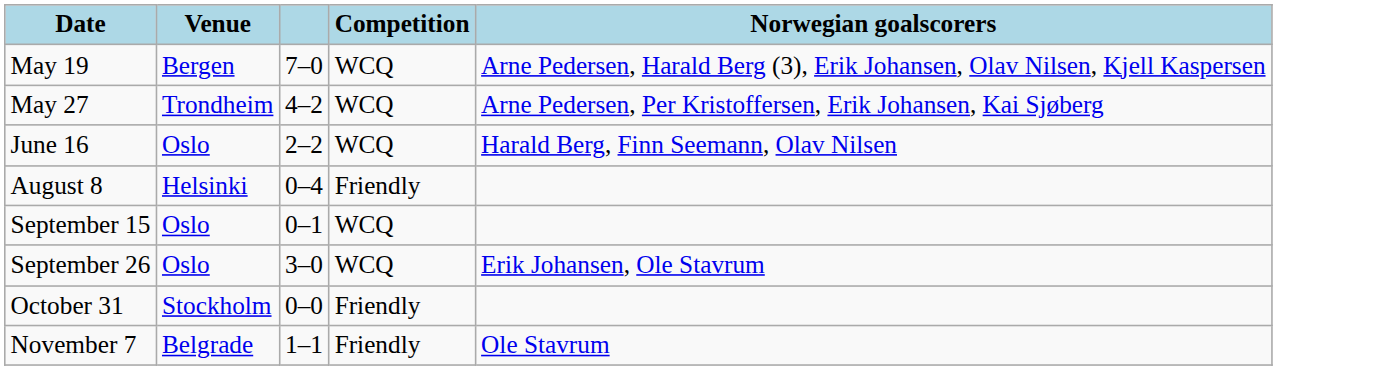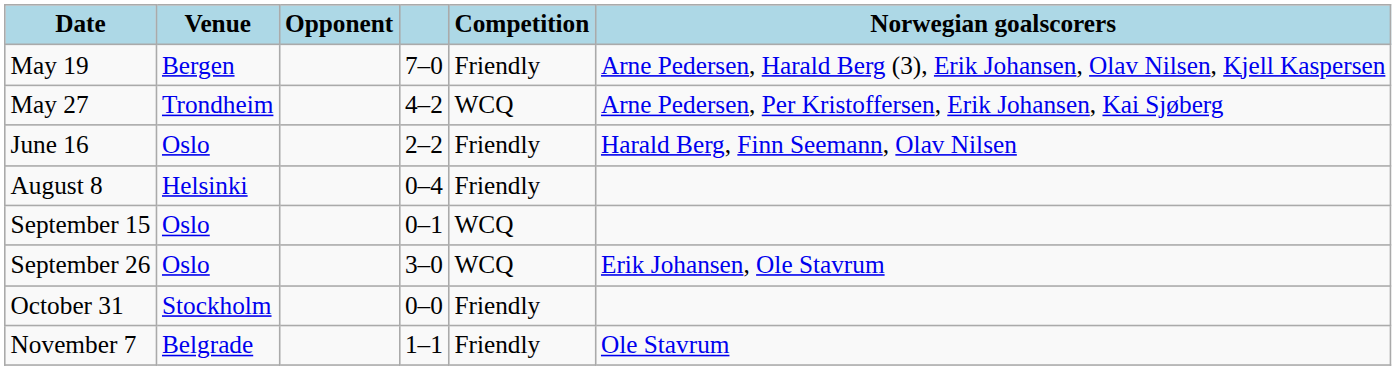+ column: Opponent
May 19 | Competition: WCQ -> Friendly
June 16 | Competition: WCQ -> Friendly
